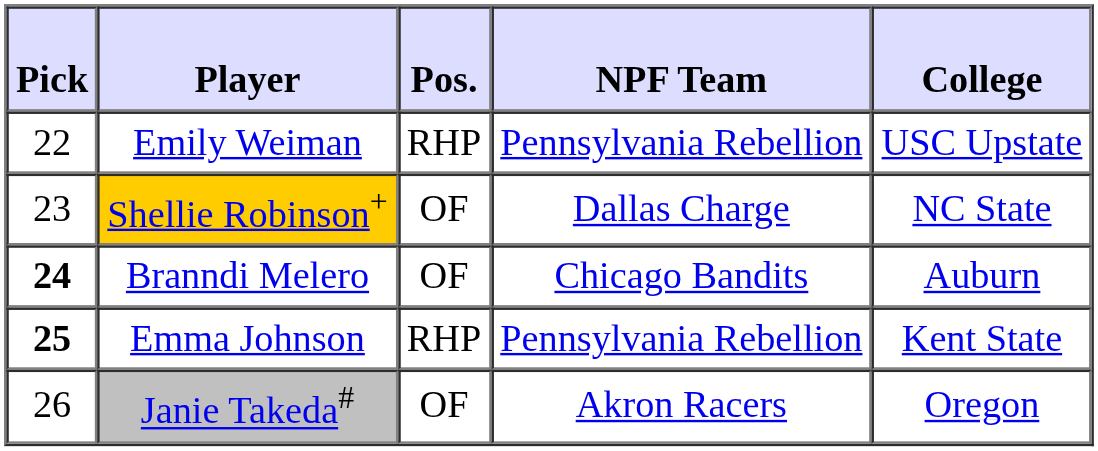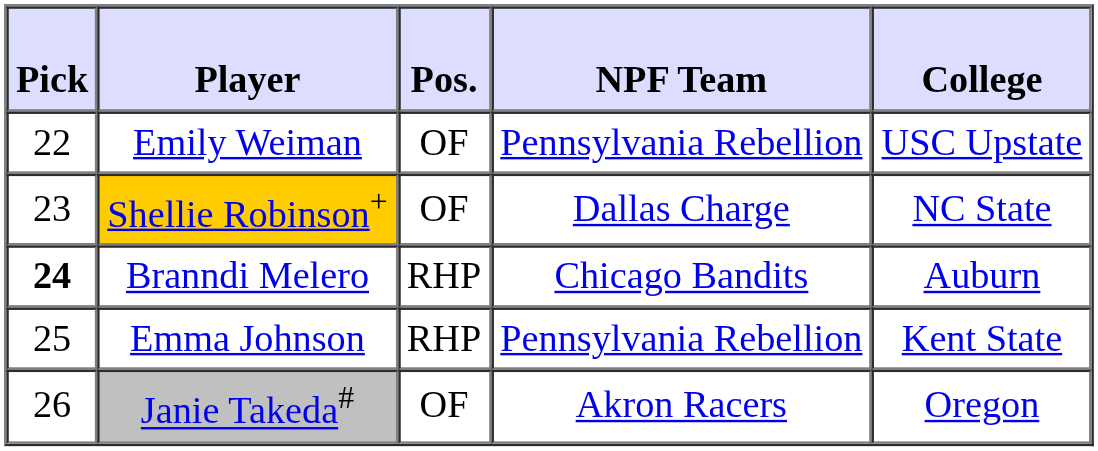Emily Weiman | Pos.: RHP -> OF
Branndi Melero | Pos.: OF -> RHP
Emma Johnson | Pick: bold -> normal
